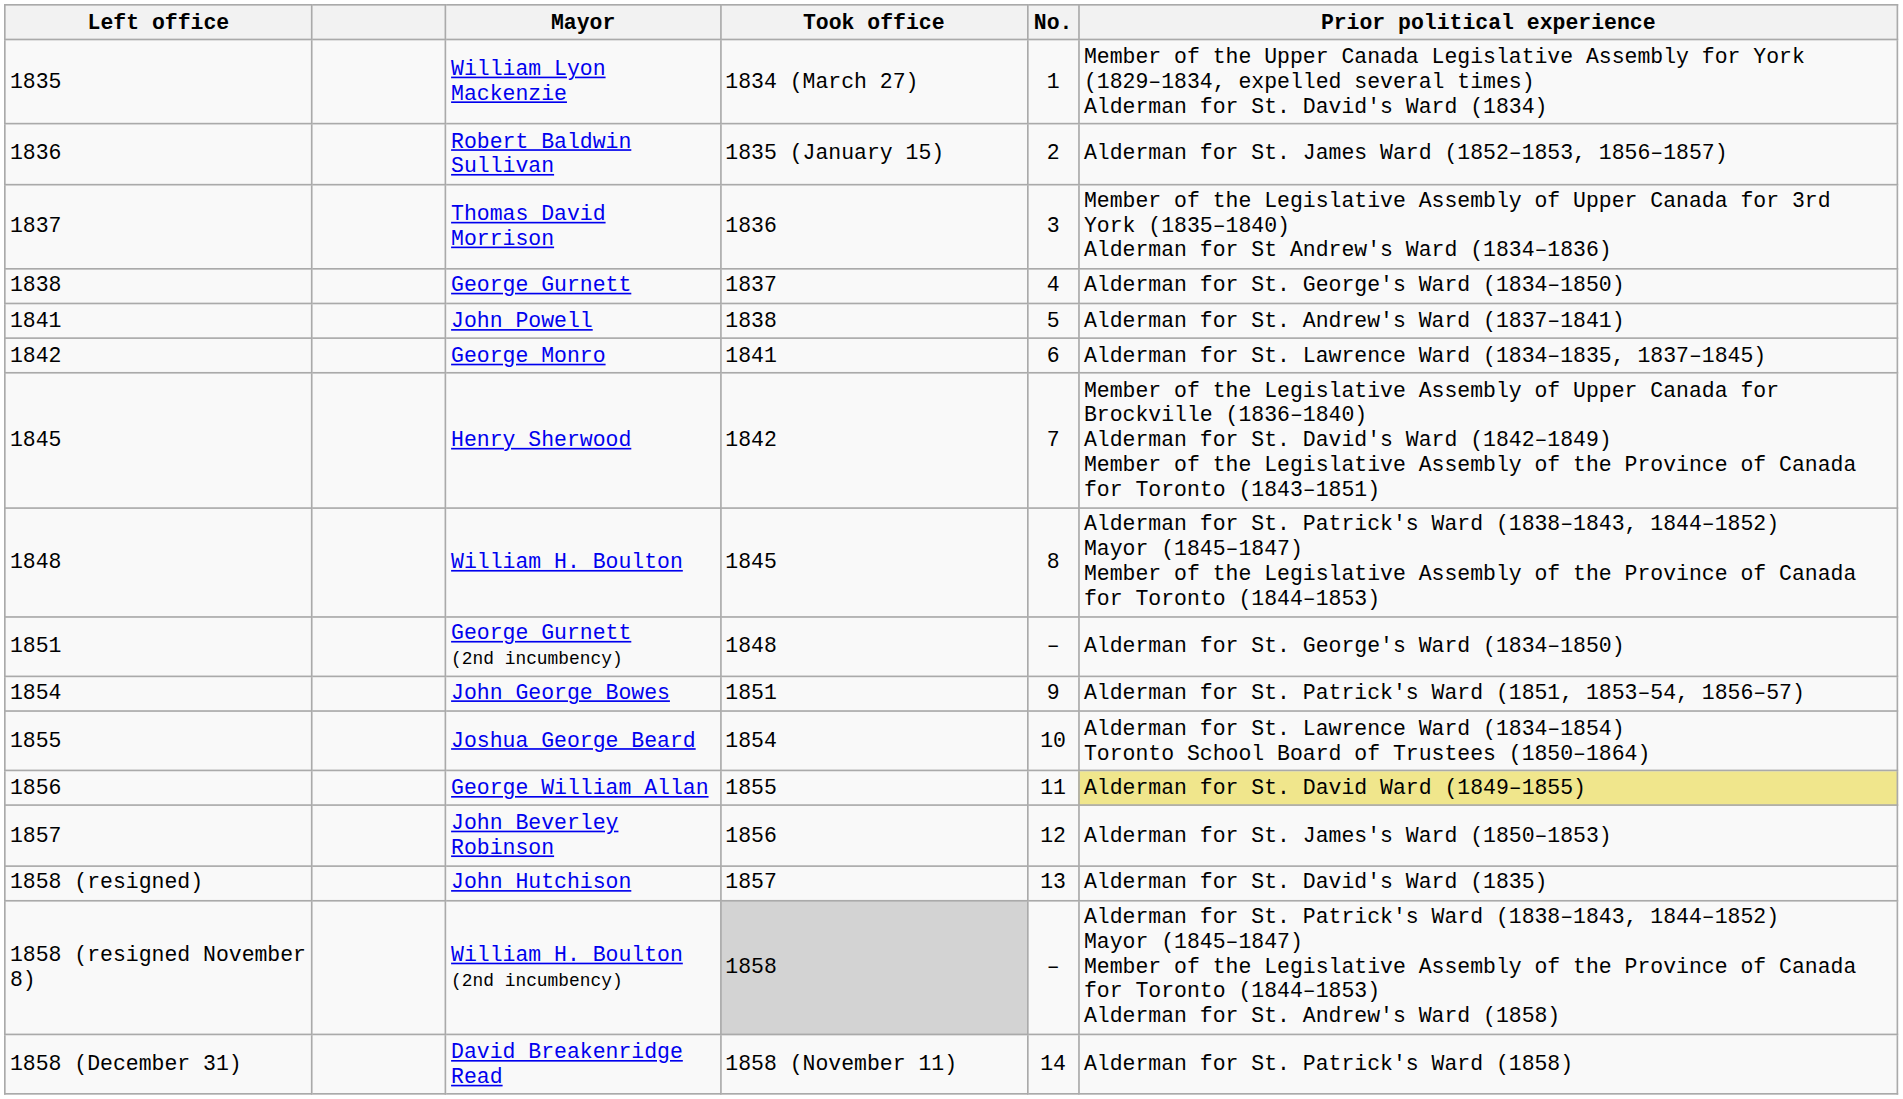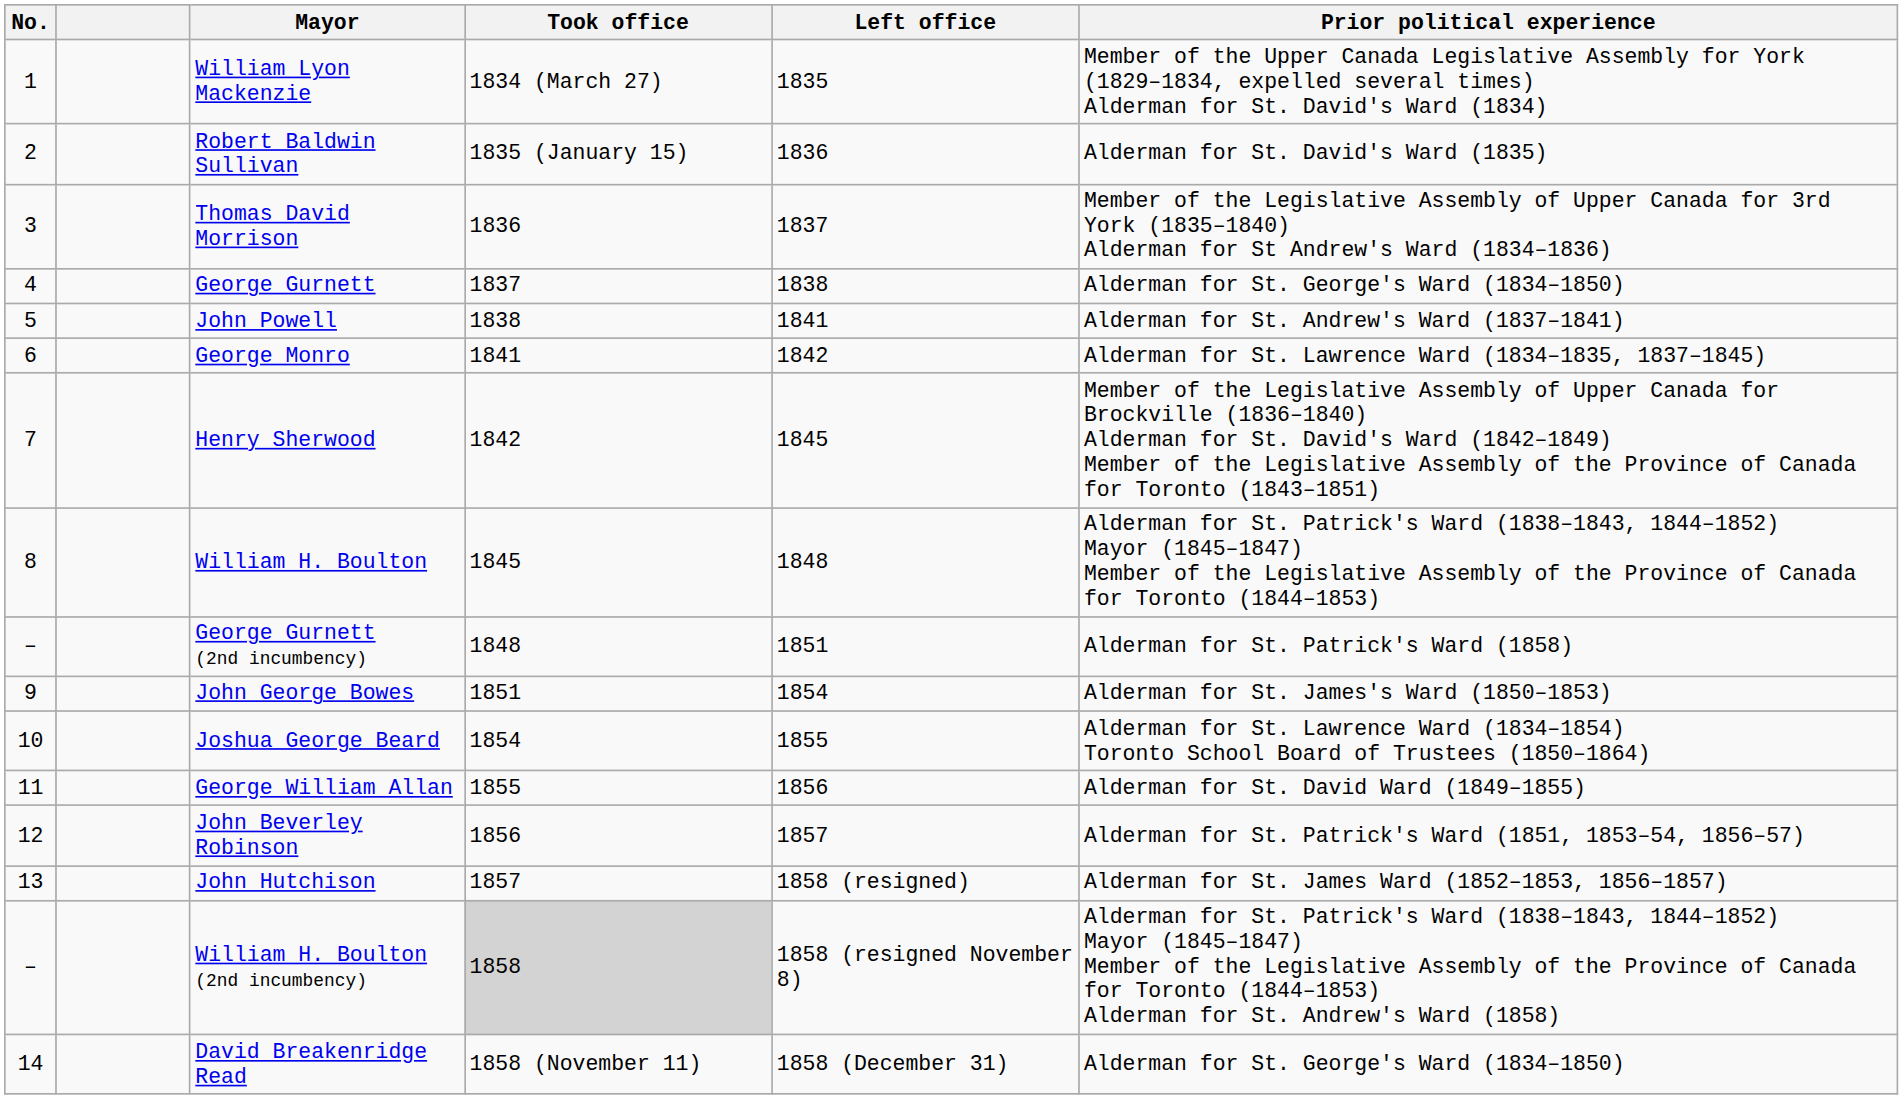columns swapped: No. <-> Left office
Robert Baldwin Sullivan | Prior political experience: Alderman for St. James Ward (1852–1853, 1856–1857) -> Alderman for St. David's Ward (1835)
George Gurnett (2nd incumbency) | Prior political experience: Alderman for St. George's Ward (1834–1850) -> Alderman for St. Patrick's Ward (1858)
John George Bowes | Prior political experience: Alderman for St. Patrick's Ward (1851, 1853–54, 1856–57) -> Alderman for St. James's Ward (1850–1853)
George William Allan | Prior political experience: khaki background -> no background
John Beverley Robinson | Prior political experience: Alderman for St. James's Ward (1850–1853) -> Alderman for St. Patrick's Ward (1851, 1853–54, 1856–57)
John Hutchison | Prior political experience: Alderman for St. David's Ward (1835) -> Alderman for St. James Ward (1852–1853, 1856–1857)
David Breakenridge Read | Prior political experience: Alderman for St. Patrick's Ward (1858) -> Alderman for St. George's Ward (1834–1850)
